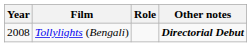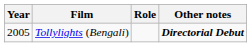Tollylights (Bengali) | Year: 2008 -> 2005
